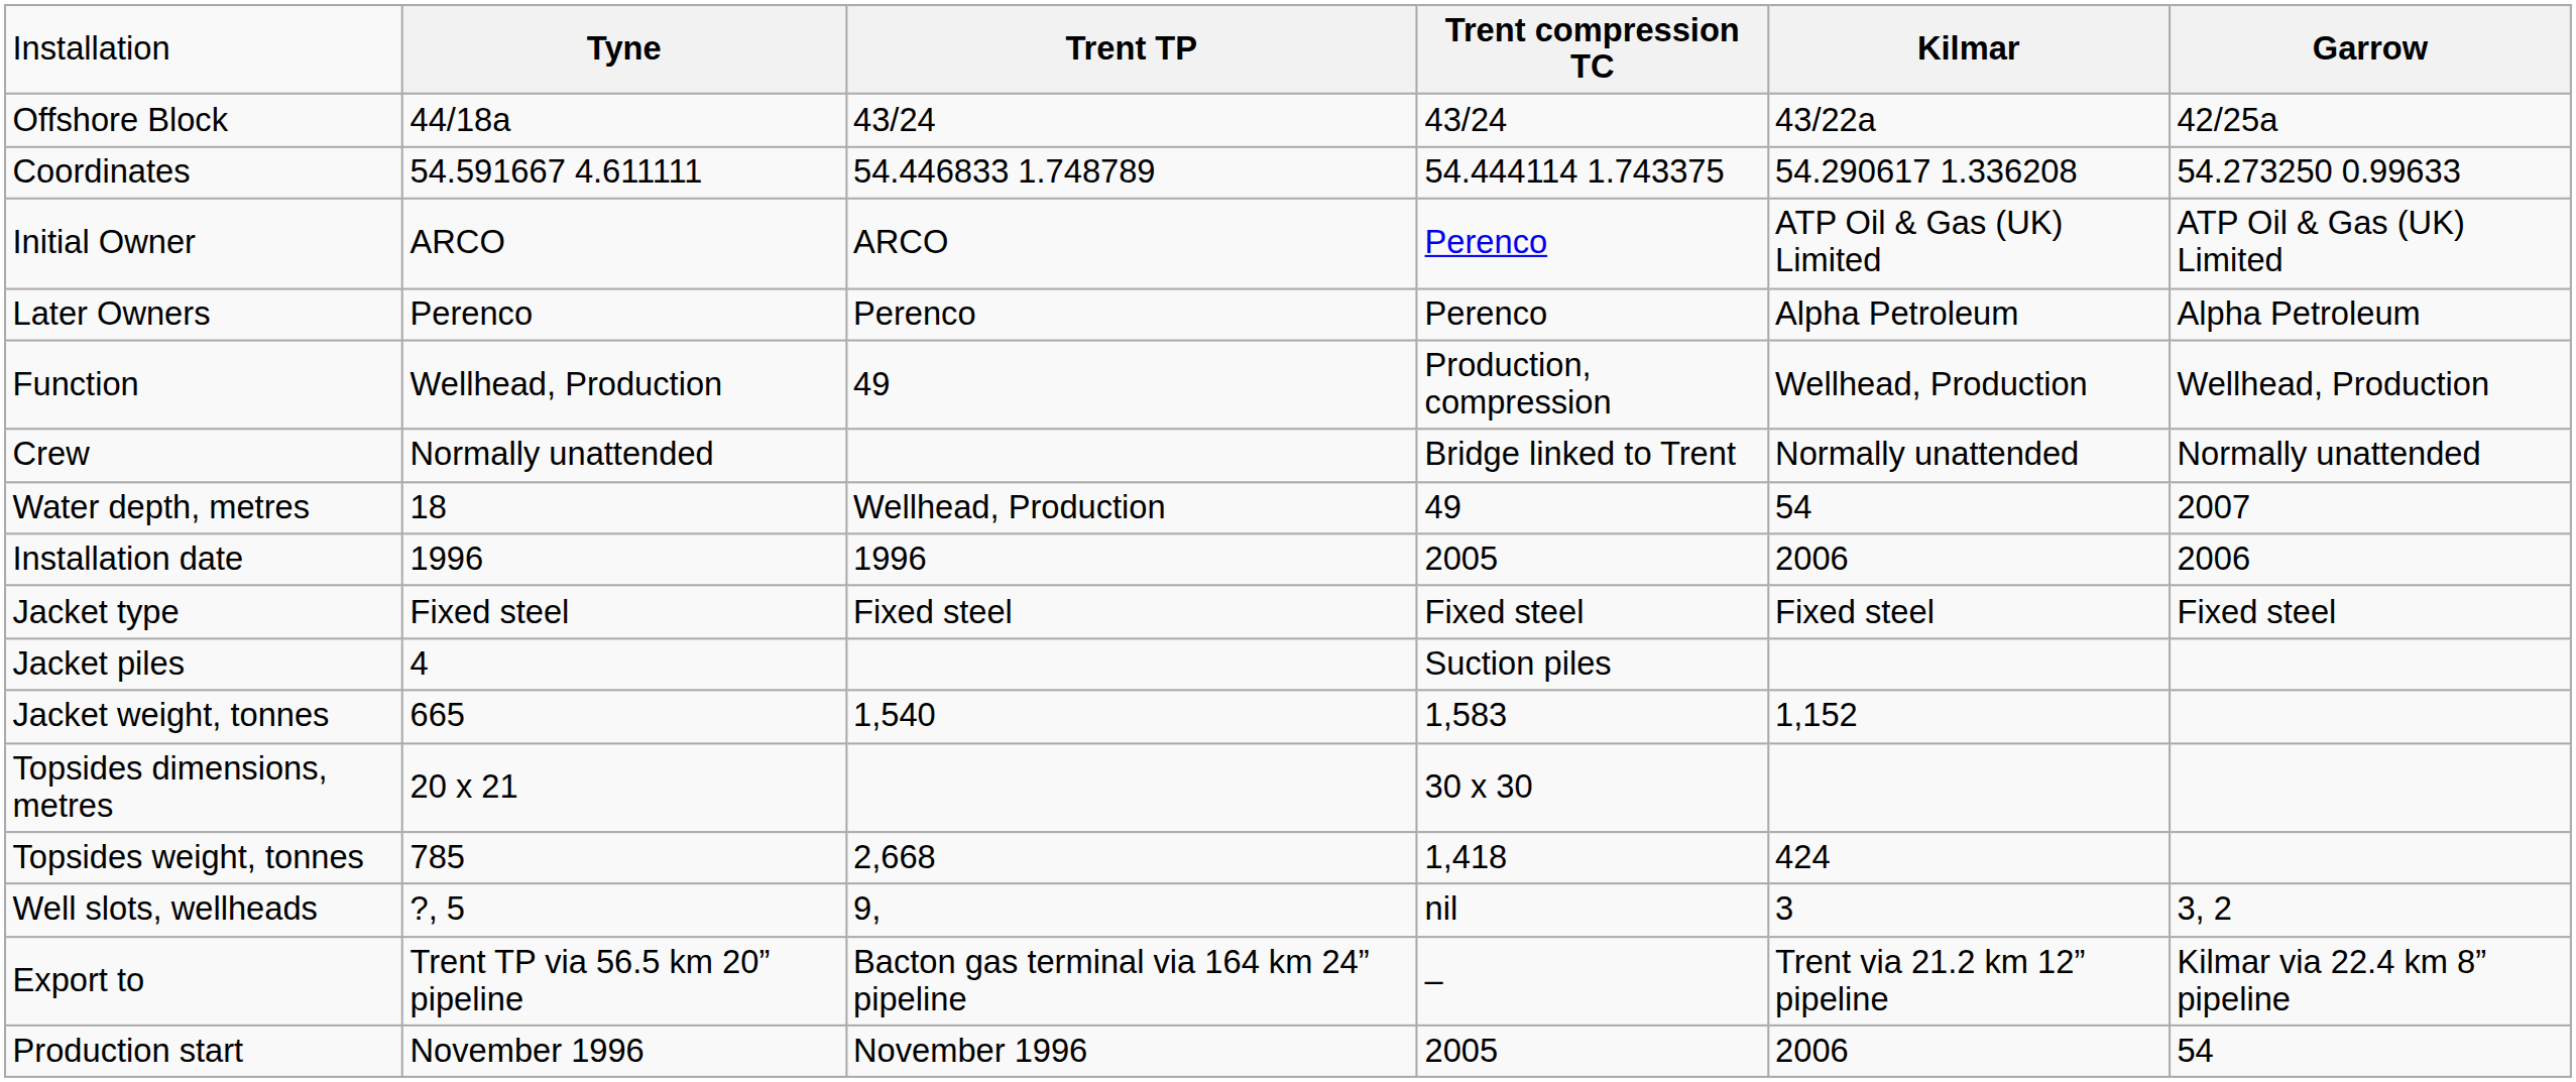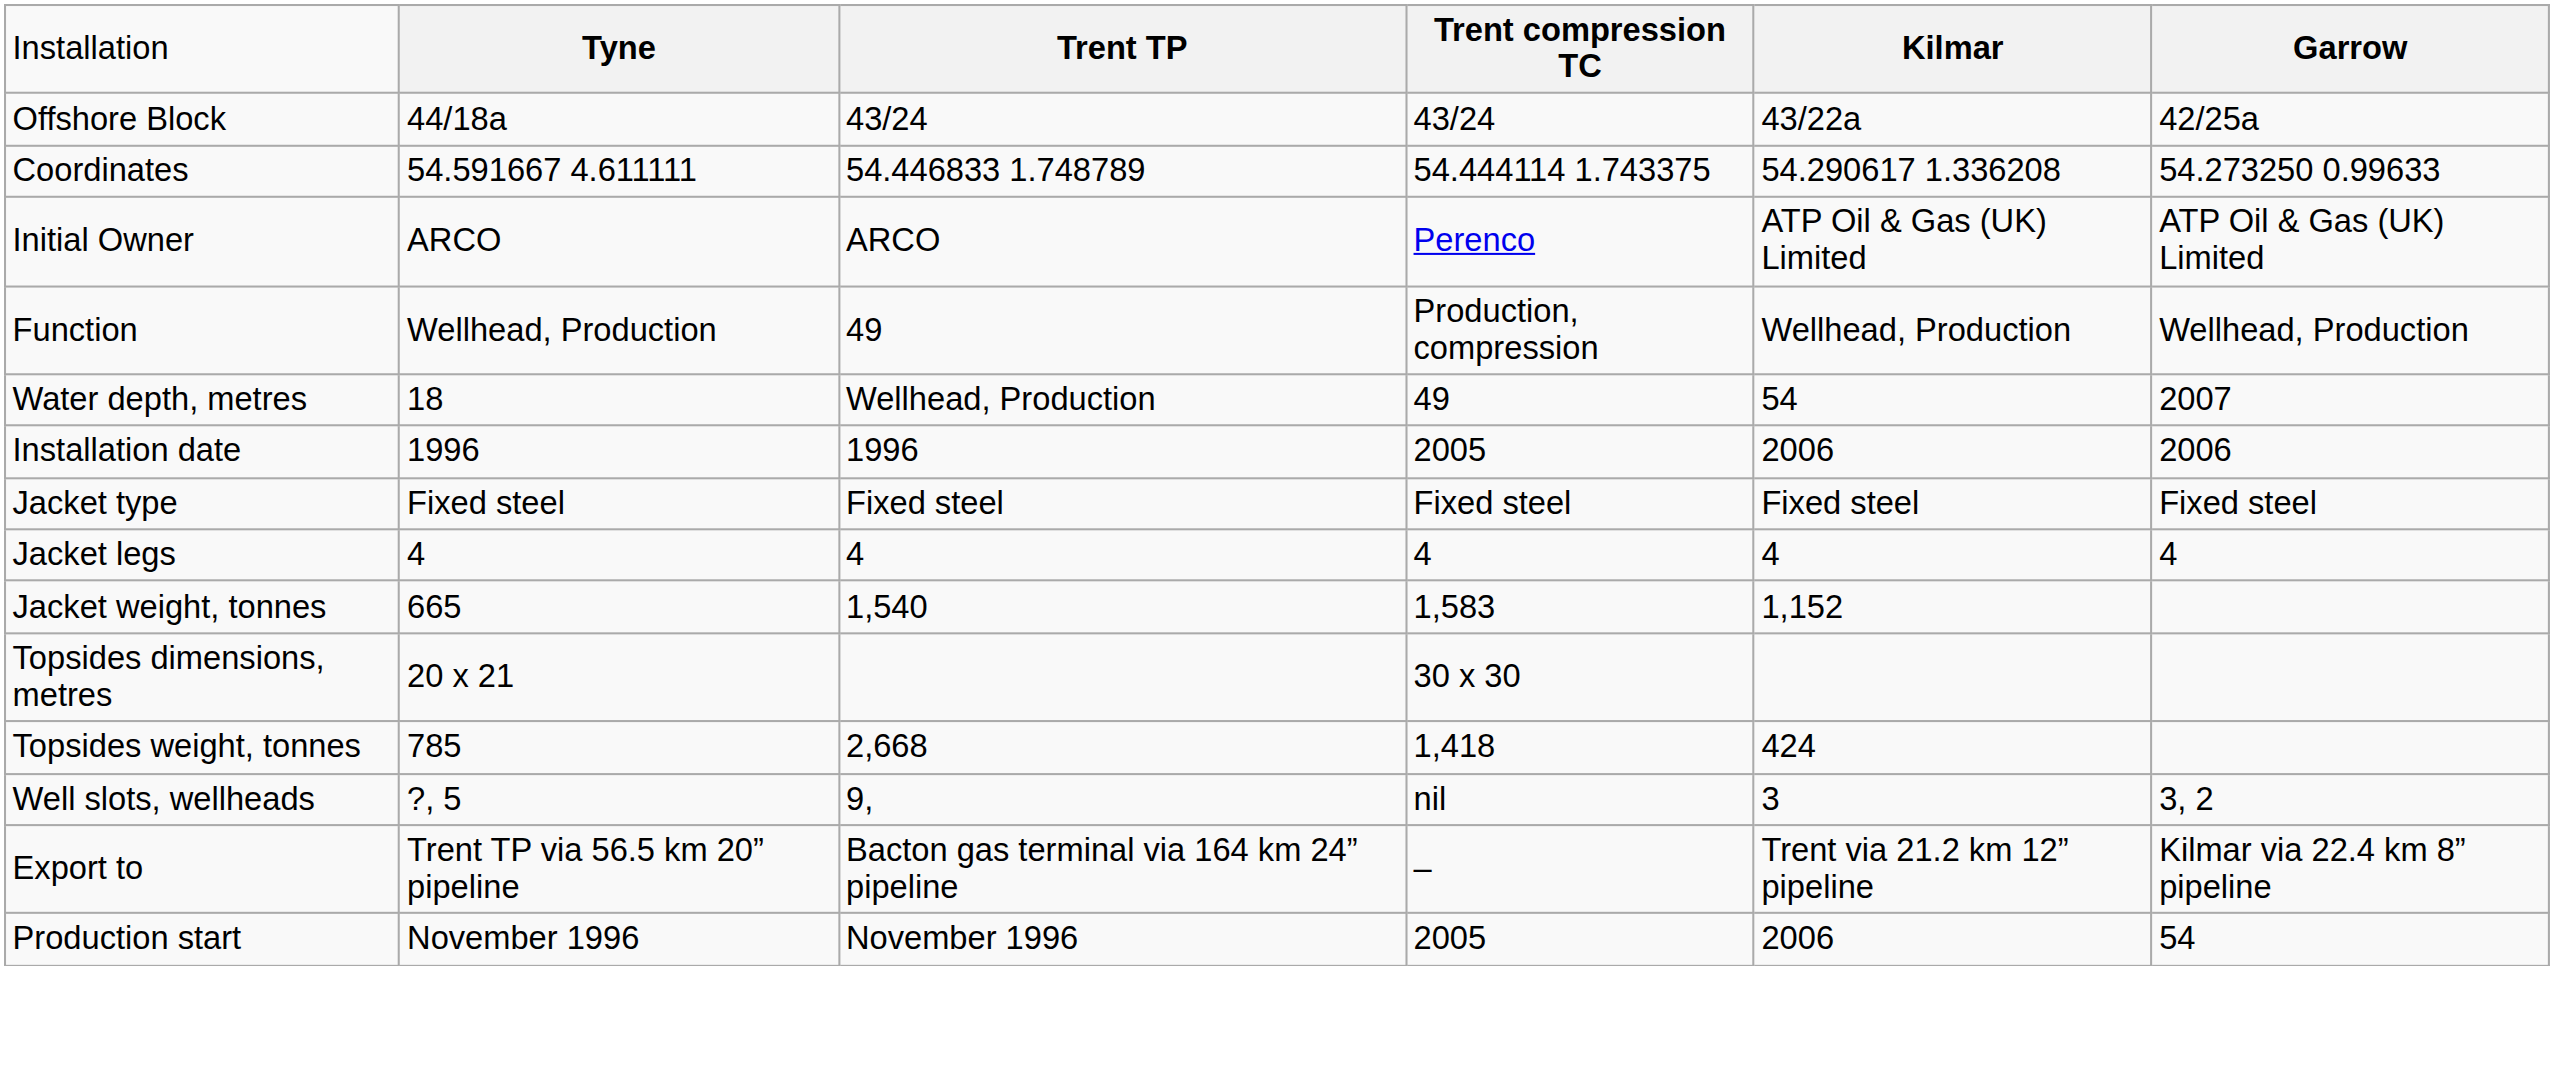- row: Later Owners | Perenco | Perenco | Perenco | Alpha Petroleum | Alpha Petroleum
- row: Crew | Normally unattended | Bridge linked to Trent | Normally unattended | Normally unattended
+ row: Jacket legs | 4 | 4 | 4 | 4 | 4
- row: Jacket piles | 4 | Suction piles
